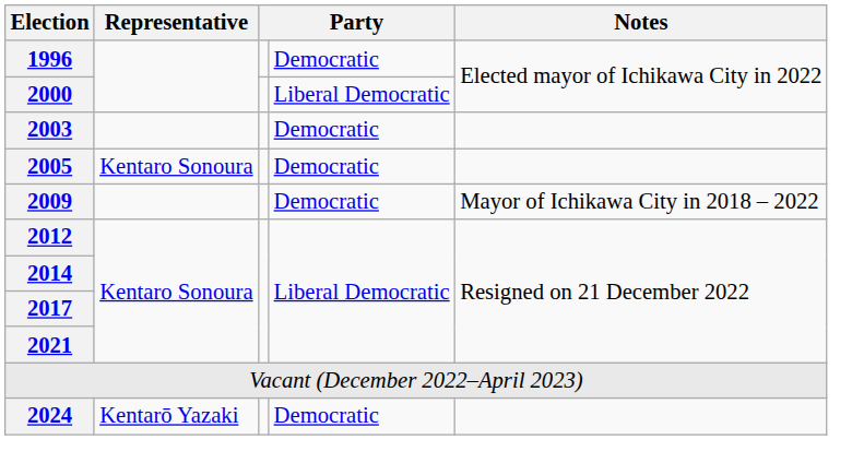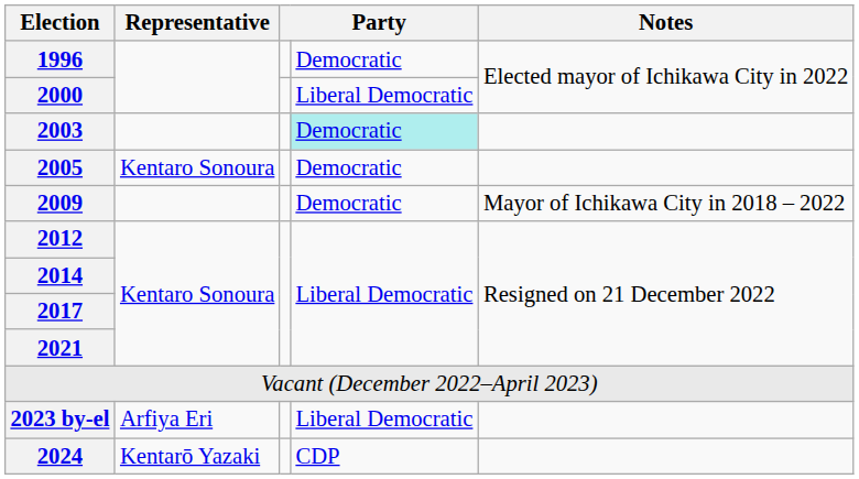2003 | column 4: no background -> paleturquoise background
+ row: 2023 by-el | Arfiya Eri | Liberal Democratic
2024 | column 4: Democratic -> CDP
